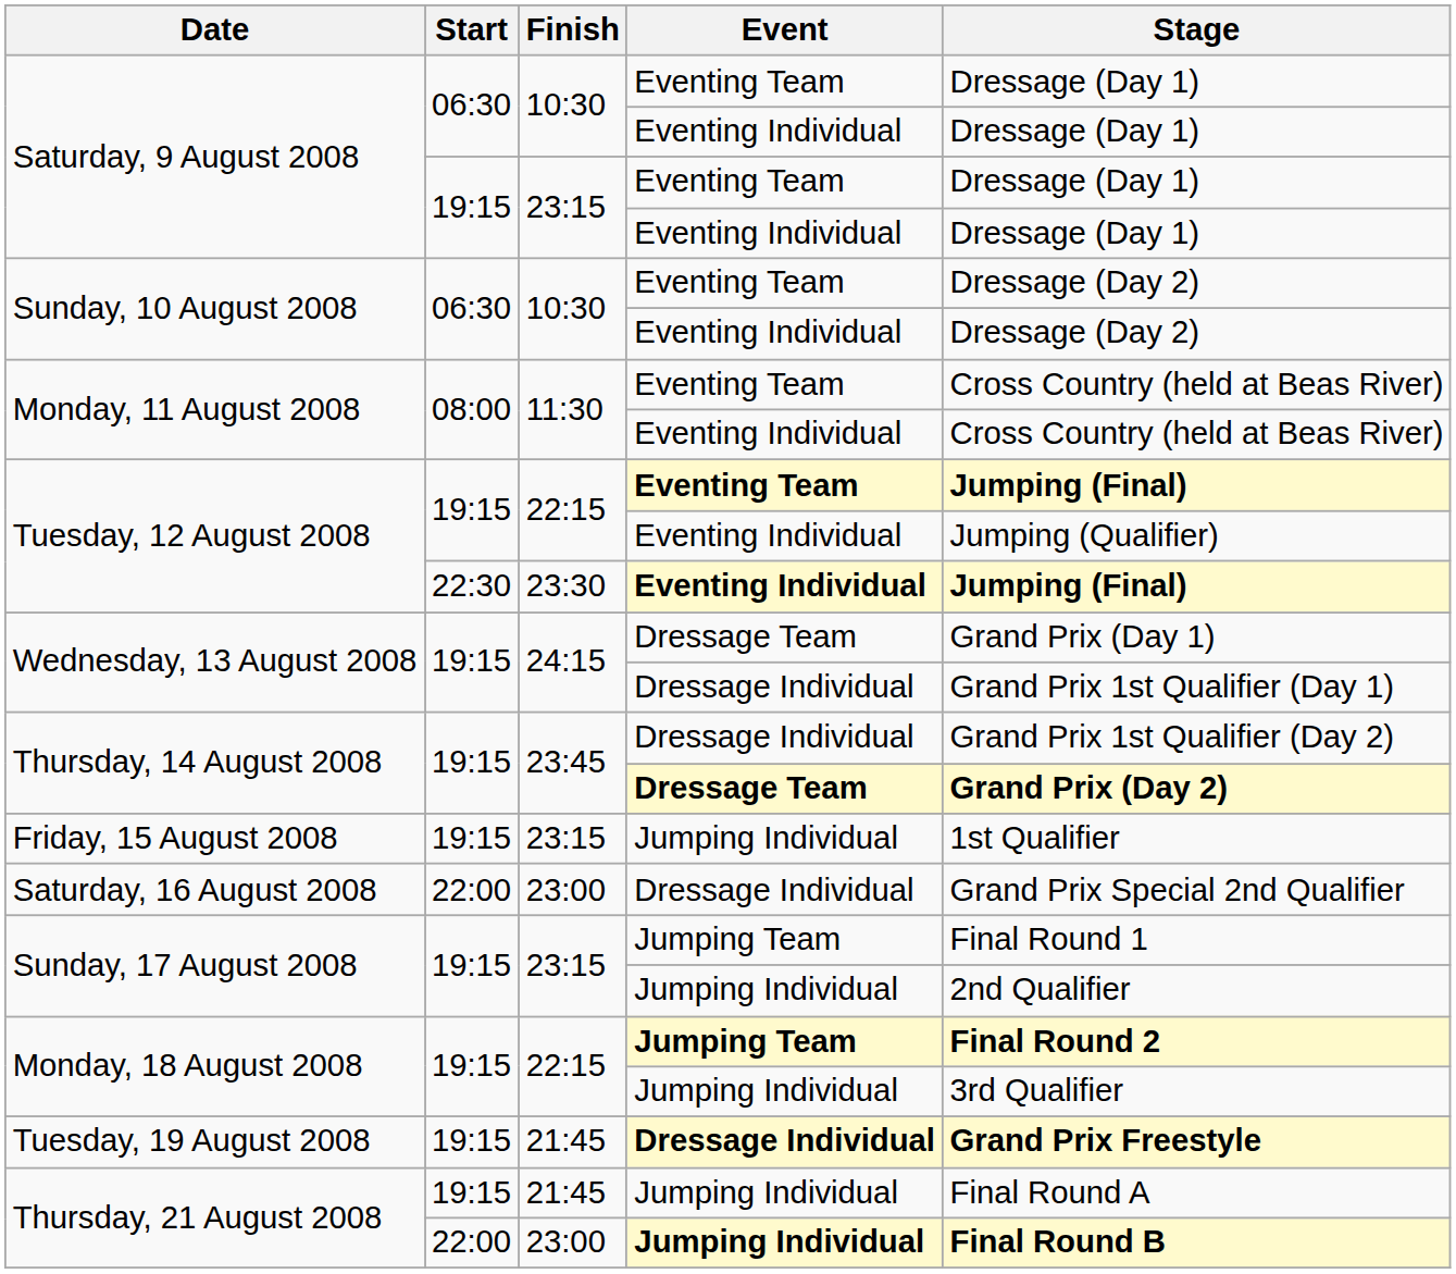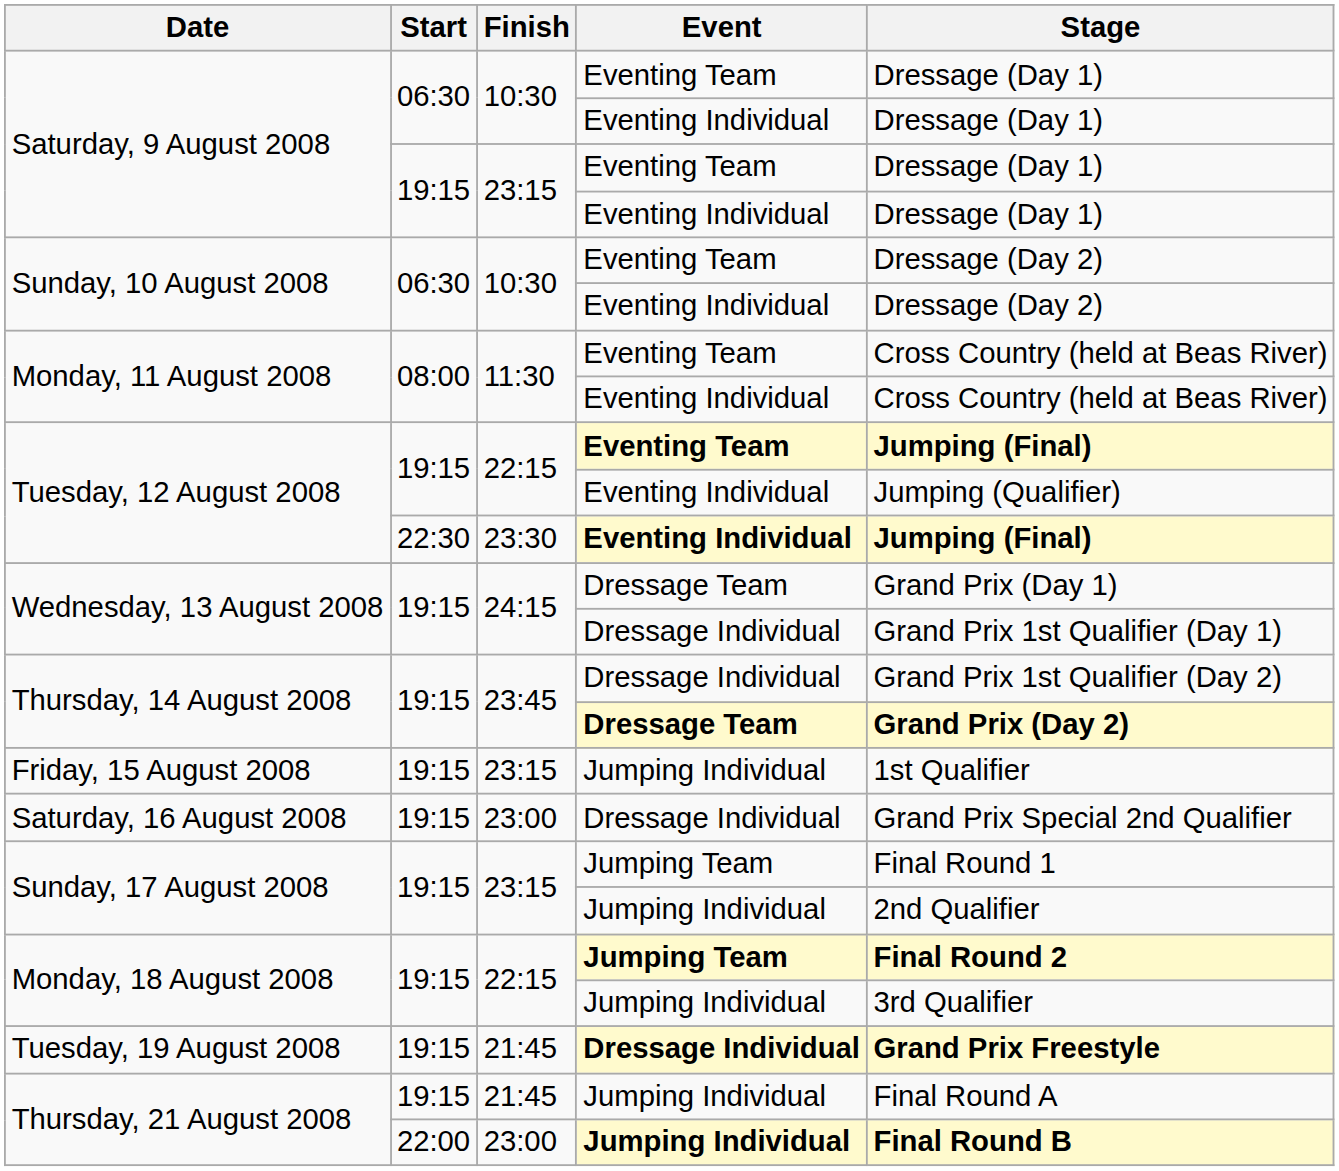Saturday, 16 August 2008 | Start: 22:00 -> 19:15
